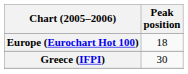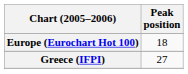Greece (IFPI) | Peak position: 30 -> 27
